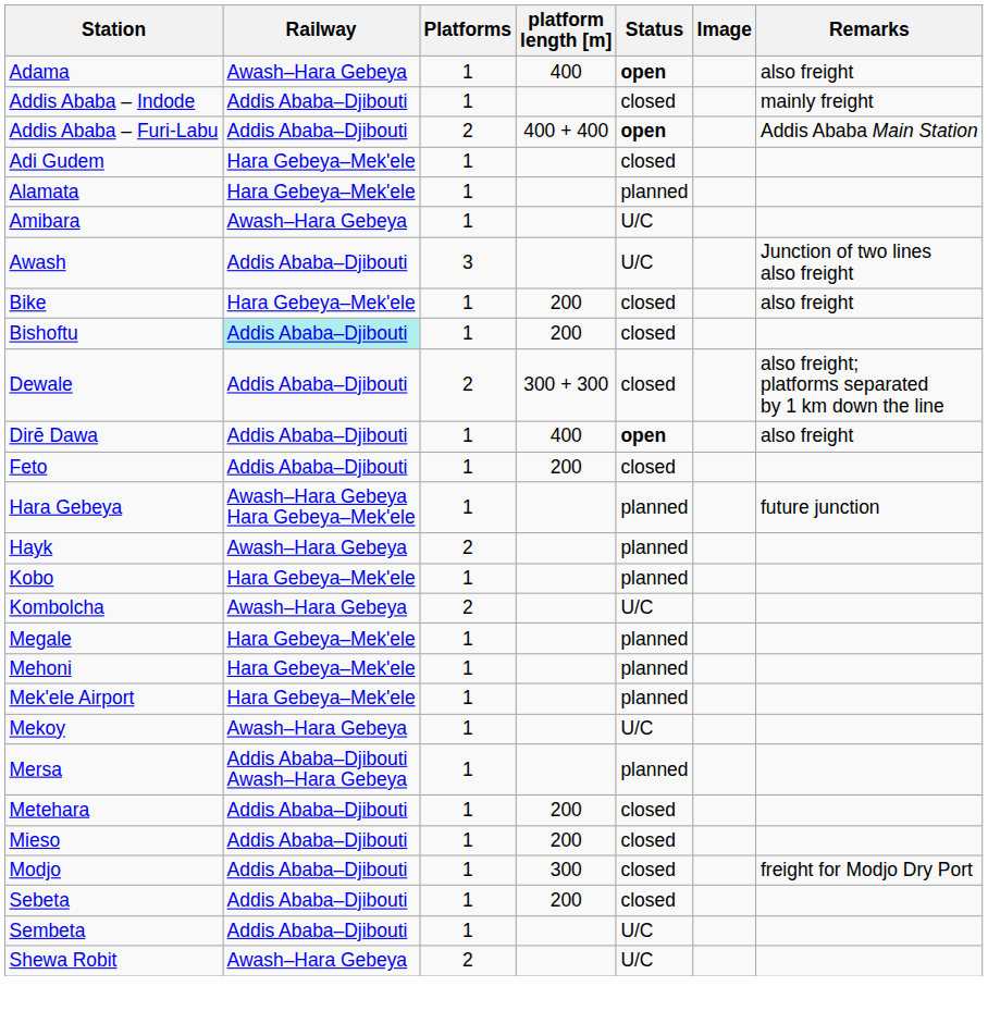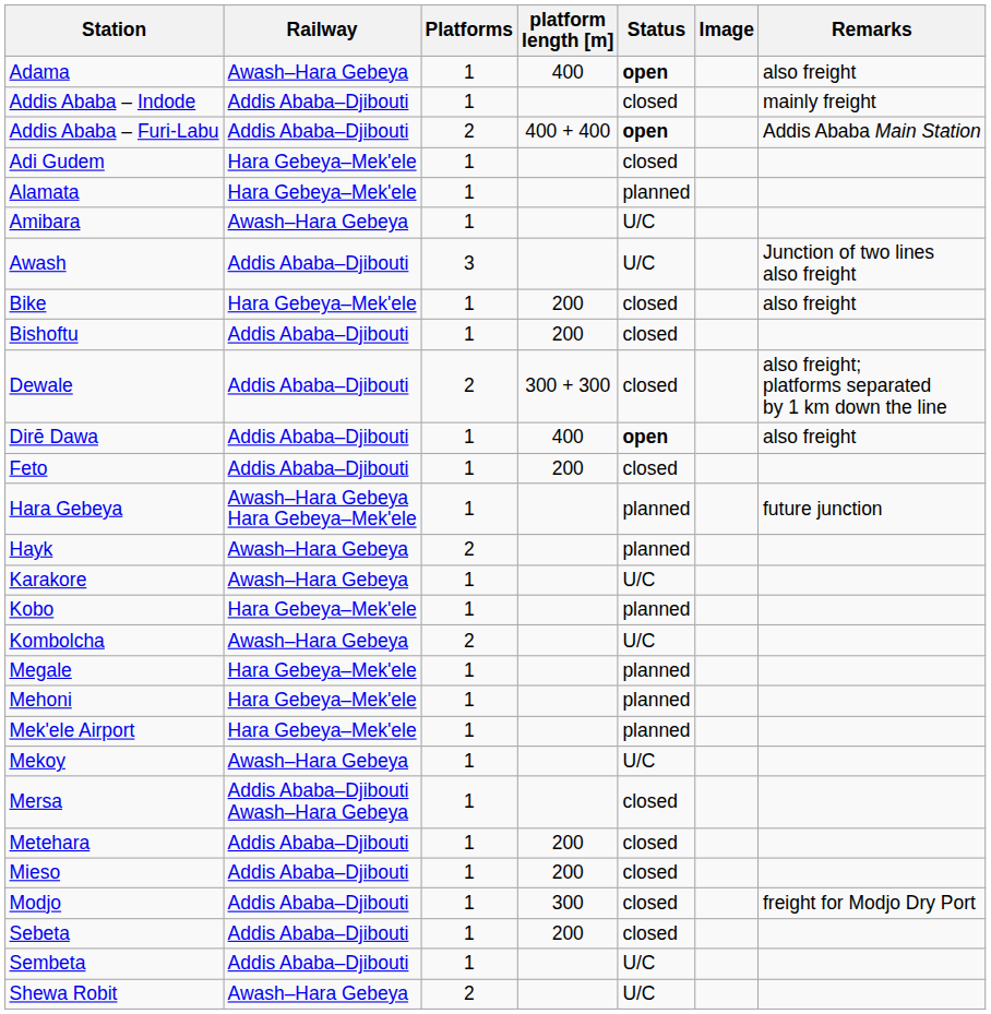Bishoftu | Railway: paleturquoise background -> no background
+ row: Karakore | Awash–Hara Gebeya | 1 | U/C
Mersa | Status: planned -> closed
